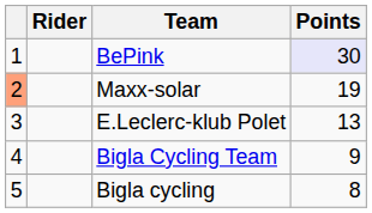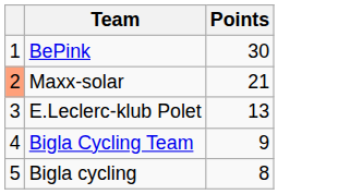- column: Rider
BePink | Points: lavender background -> no background
Maxx-solar | Points: 19 -> 21
